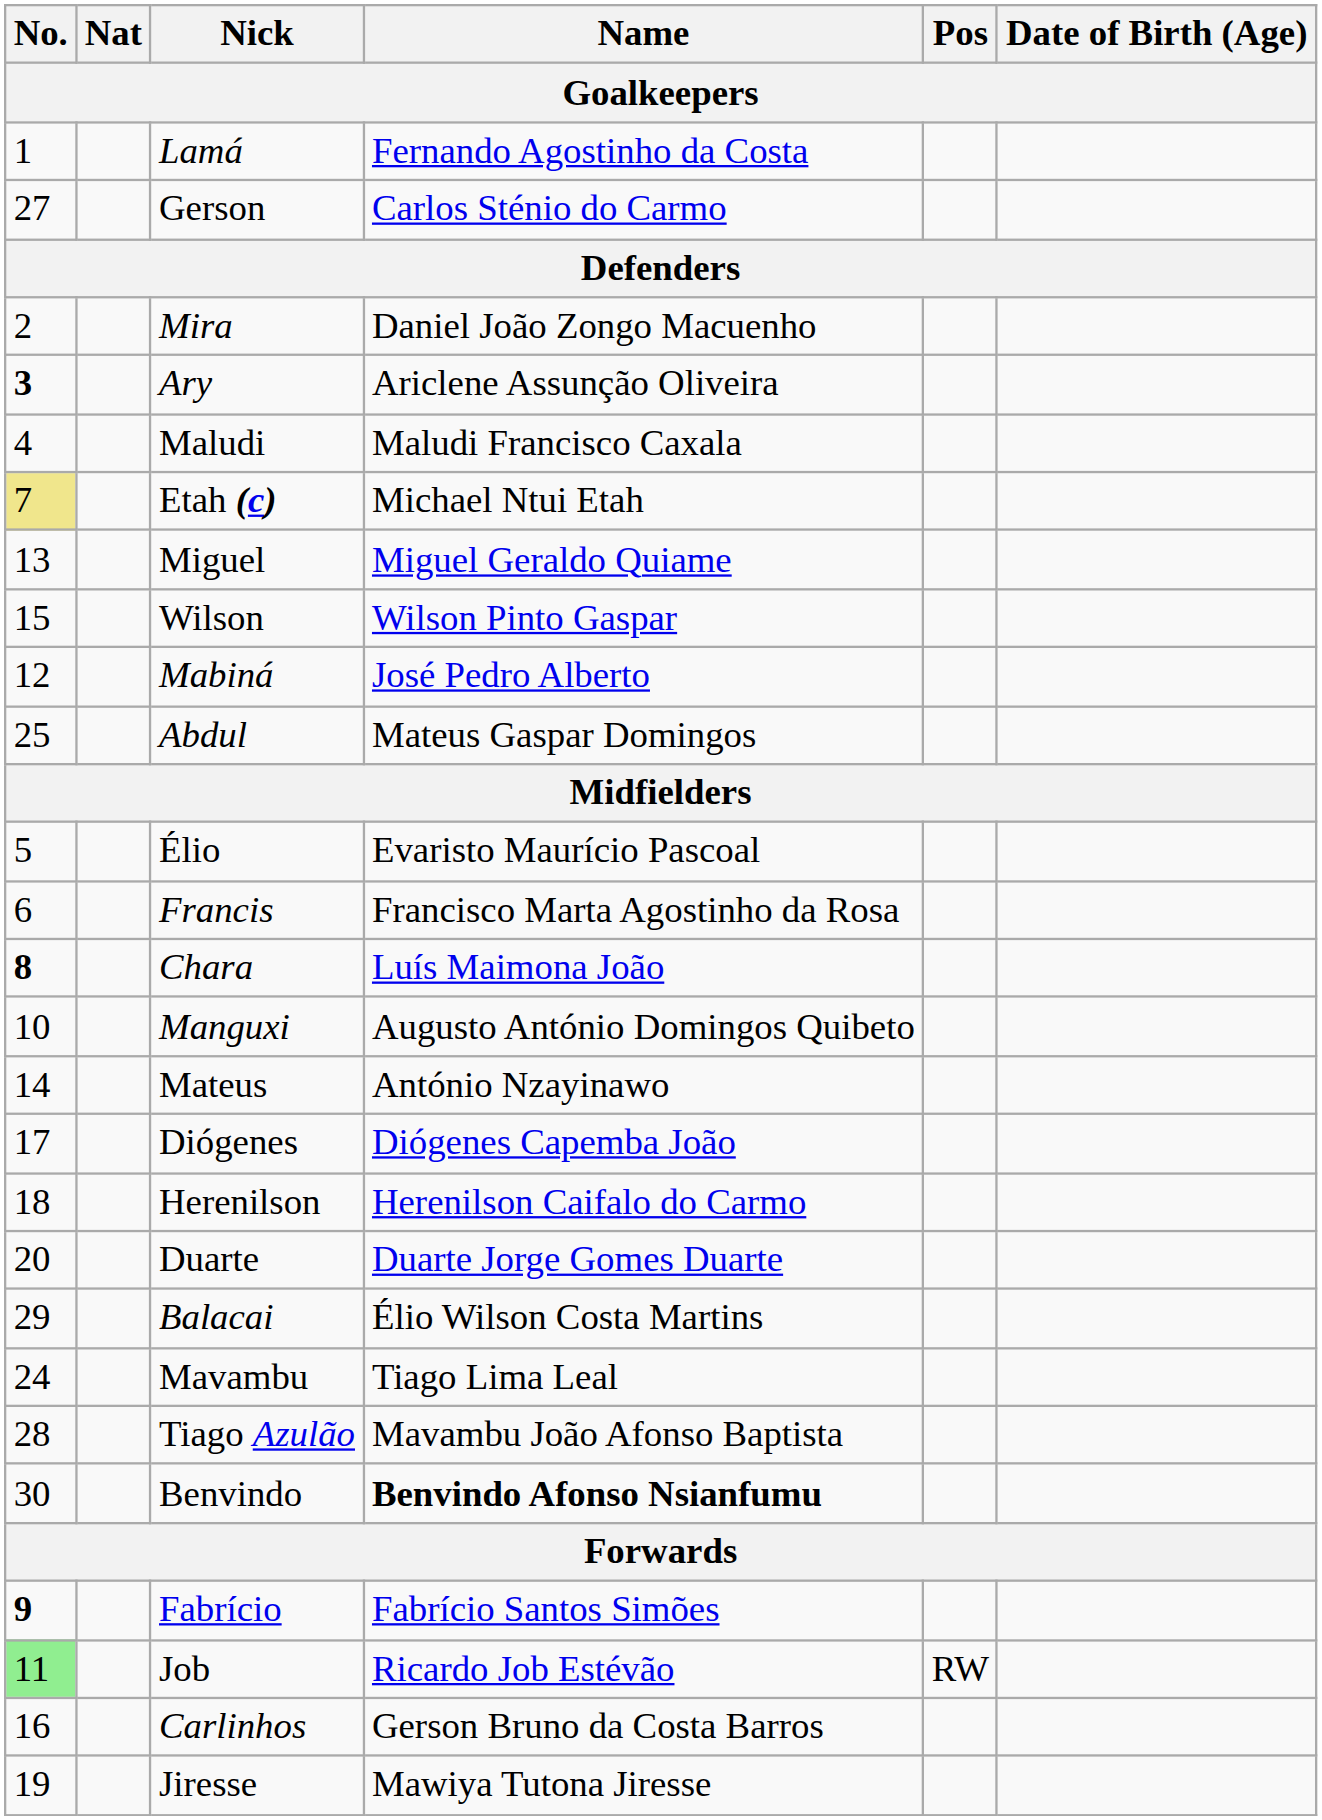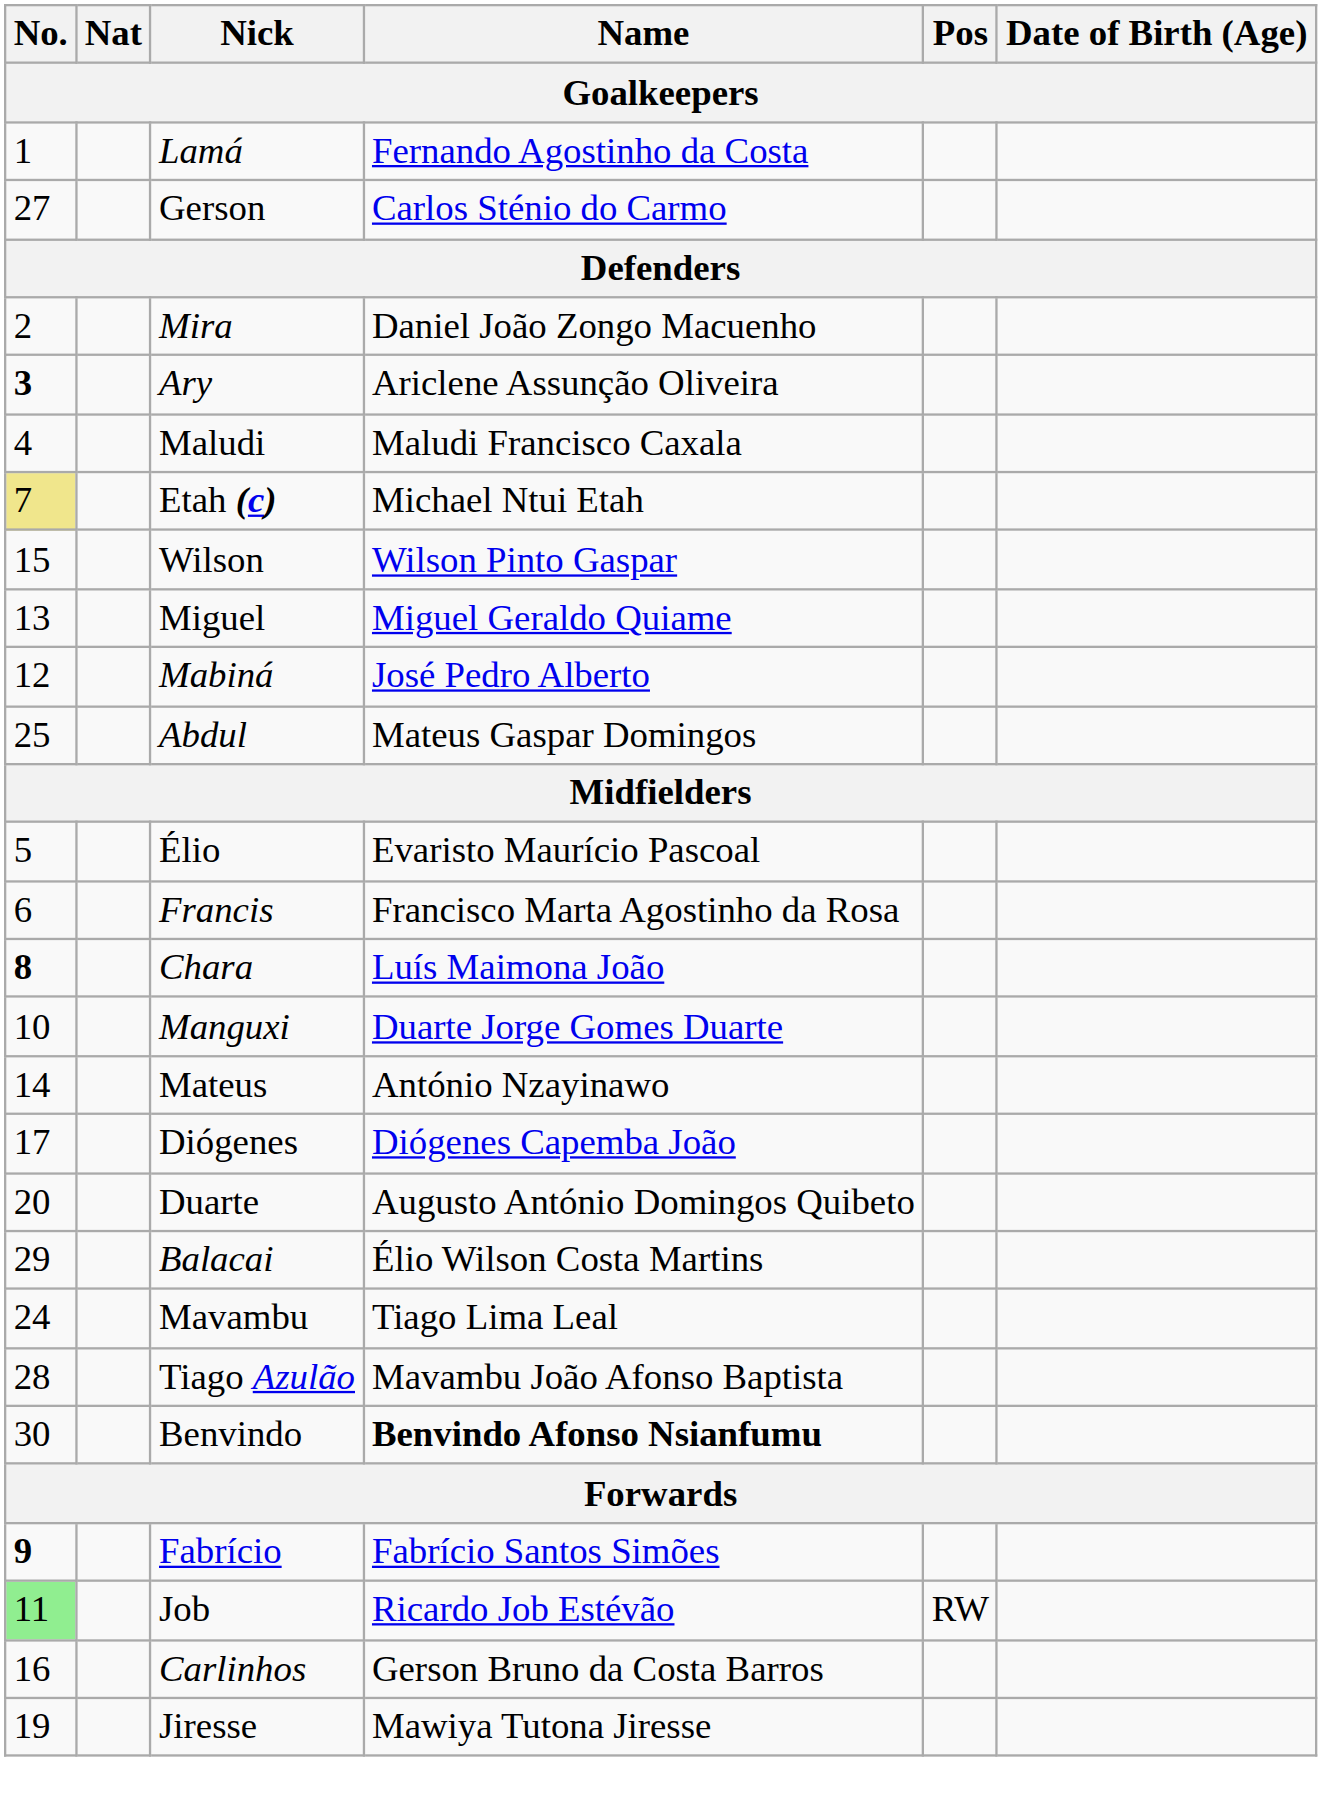rows swapped: Miguel <-> Wilson
Manguxi | Name: Augusto António Domingos Quibeto -> Duarte Jorge Gomes Duarte
- row: 18 | Herenilson | Herenilson Caifalo do Carmo
Duarte | Name: Duarte Jorge Gomes Duarte -> Augusto António Domingos Quibeto
